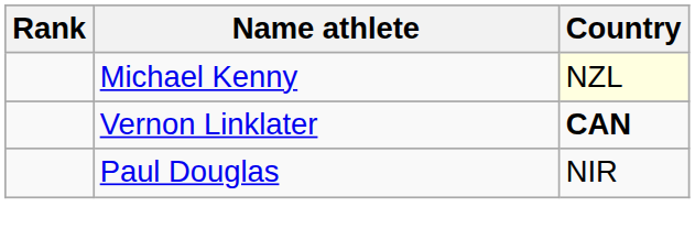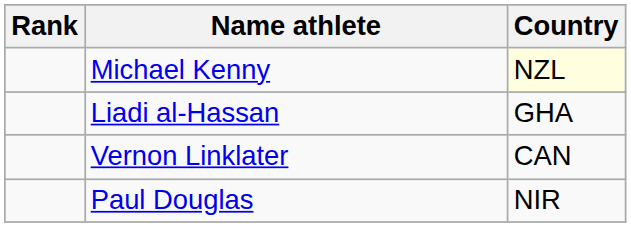+ row: Liadi al-Hassan | GHA
Vernon Linklater | Country: bold -> normal
